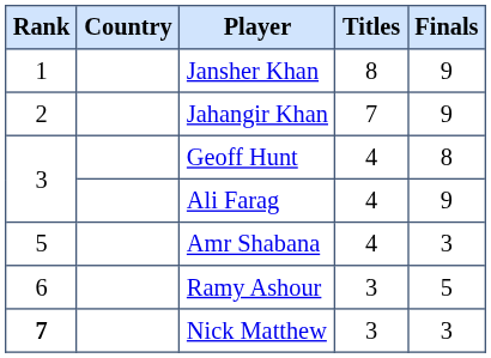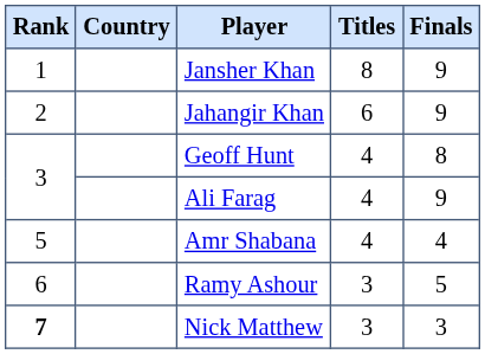Jahangir Khan | Titles: 7 -> 6
Amr Shabana | Finals: 3 -> 4
